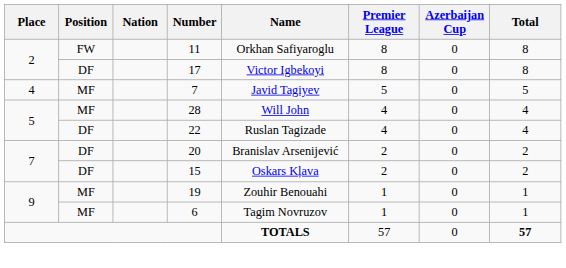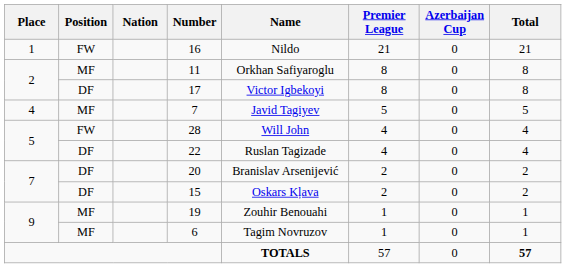+ row: 1 | FW | 16 | Nildo | 21 | 0 | 21
11 | Position: FW -> MF
28 | Position: MF -> FW
